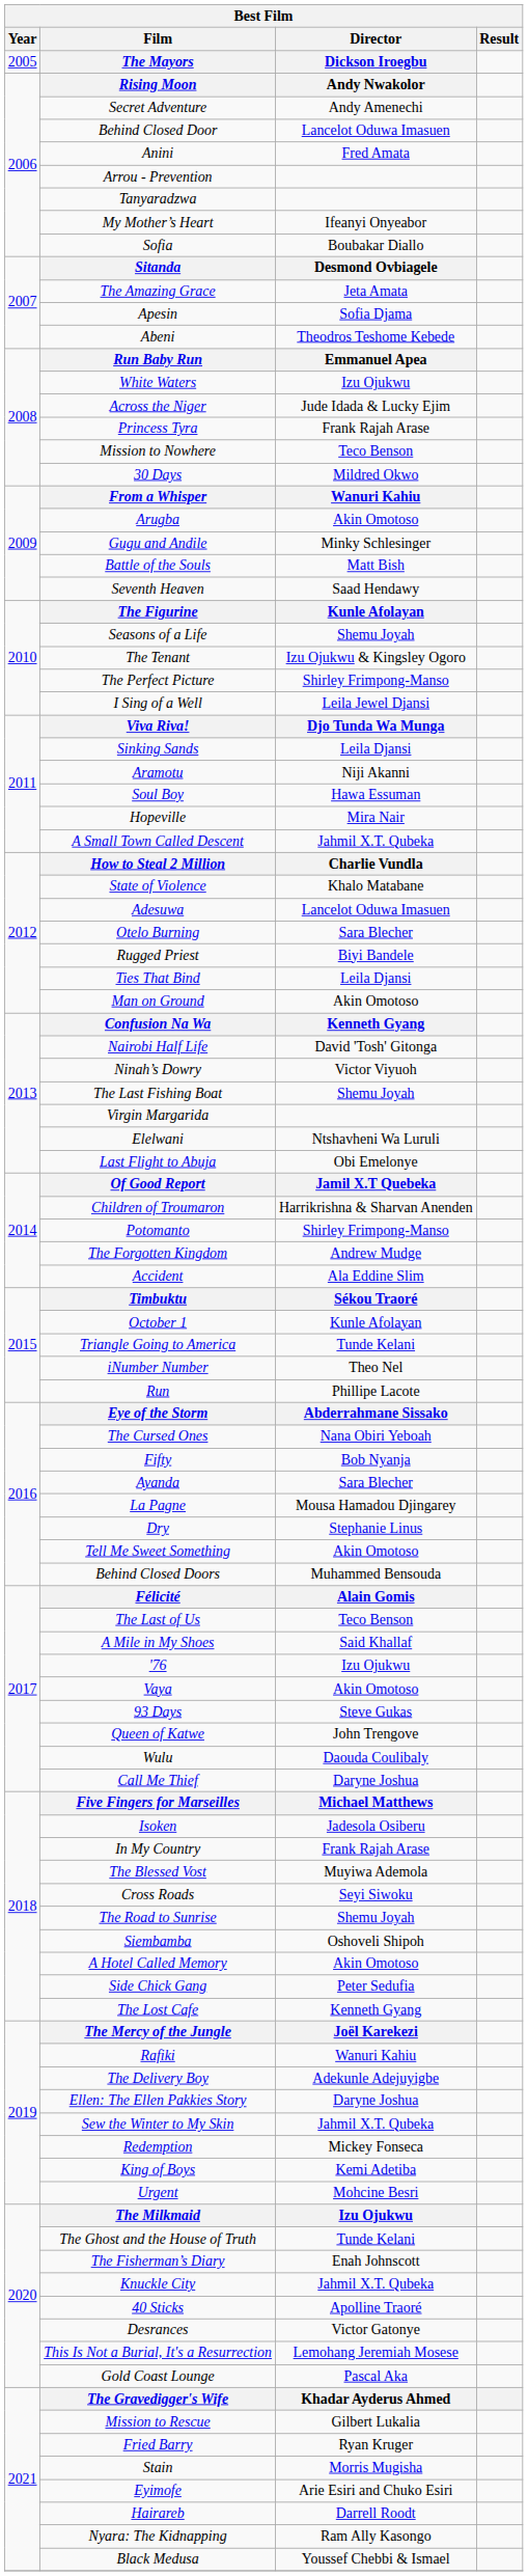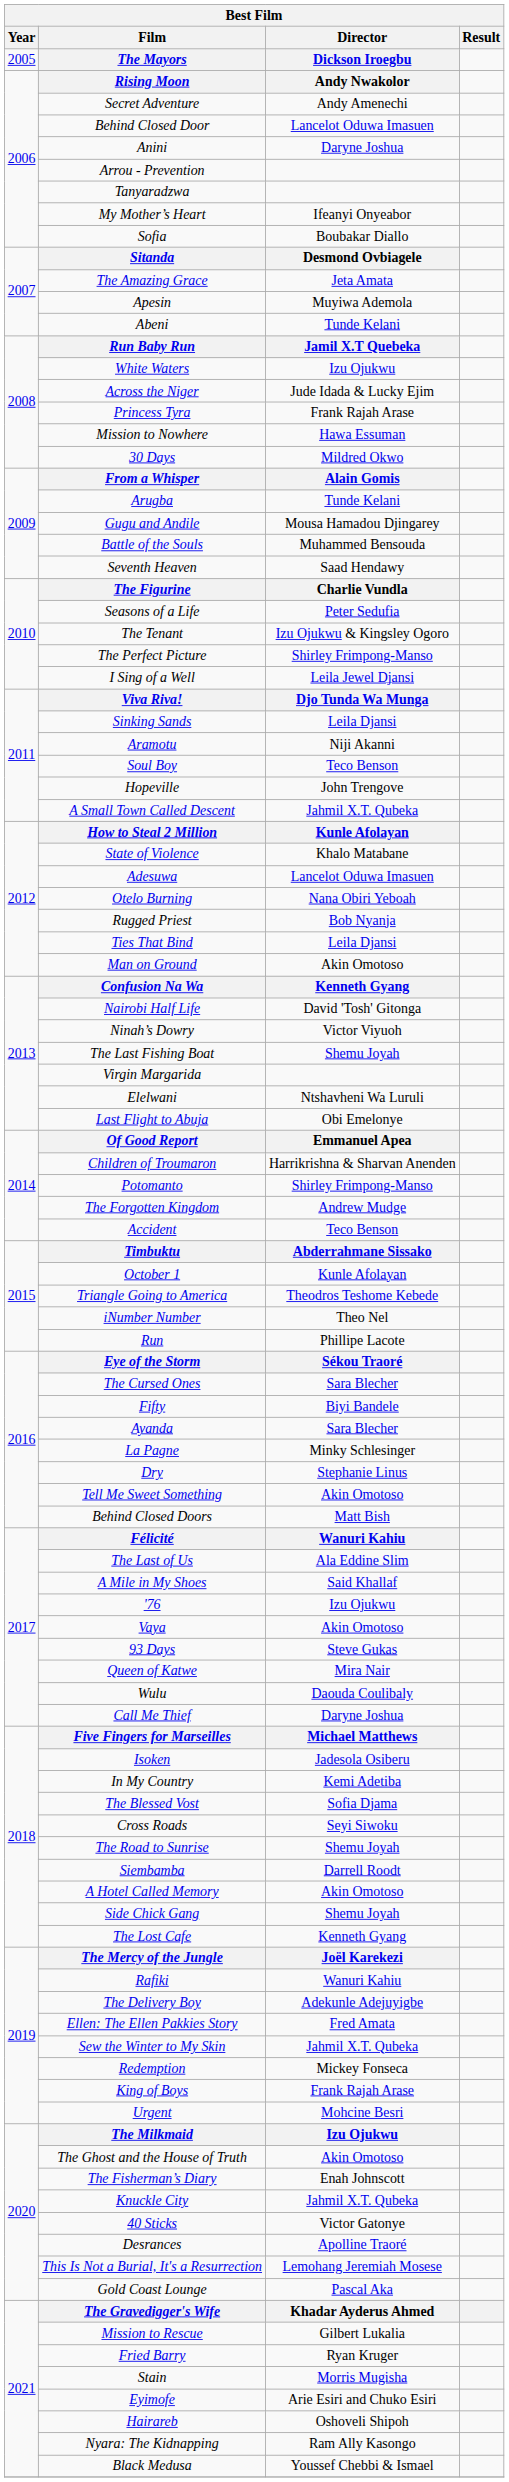Anini | Director: Fred Amata -> Daryne Joshua
Apesin | Director: Sofia Djama -> Muyiwa Ademola
Abeni | Director: Theodros Teshome Kebede -> Tunde Kelani
Run Baby Run | Director: Emmanuel Apea -> Jamil X.T Quebeka
Mission to Nowhere | Director: Teco Benson -> Hawa Essuman
From a Whisper | Director: Wanuri Kahiu -> Alain Gomis
Arugba | Director: Akin Omotoso -> Tunde Kelani
Gugu and Andile | Director: Minky Schlesinger -> Mousa Hamadou Djingarey
Battle of the Souls | Director: Matt Bish -> Muhammed Bensouda
The Figurine | Director: Kunle Afolayan -> Charlie Vundla
Seasons of a Life | Director: Shemu Joyah -> Peter Sedufia
Soul Boy | Director: Hawa Essuman -> Teco Benson
Hopeville | Director: Mira Nair -> John Trengove
How to Steal 2 Million | Director: Charlie Vundla -> Kunle Afolayan
Otelo Burning | Director: Sara Blecher -> Nana Obiri Yeboah
Rugged Priest | Director: Biyi Bandele -> Bob Nyanja
Of Good Report | Director: Jamil X.T Quebeka -> Emmanuel Apea
Accident | Director: Ala Eddine Slim -> Teco Benson
Timbuktu | Director: Sékou Traoré -> Abderrahmane Sissako
Triangle Going to America | Director: Tunde Kelani -> Theodros Teshome Kebede
Eye of the Storm | Director: Abderrahmane Sissako -> Sékou Traoré
The Cursed Ones | Director: Nana Obiri Yeboah -> Sara Blecher
Fifty | Director: Bob Nyanja -> Biyi Bandele
La Pagne | Director: Mousa Hamadou Djingarey -> Minky Schlesinger
Behind Closed Doors | Director: Muhammed Bensouda -> Matt Bish
Félicité | Director: Alain Gomis -> Wanuri Kahiu
The Last of Us | Director: Teco Benson -> Ala Eddine Slim
Queen of Katwe | Director: John Trengove -> Mira Nair
In My Country | Director: Frank Rajah Arase -> Kemi Adetiba
The Blessed Vost | Director: Muyiwa Ademola -> Sofia Djama
Siembamba | Director: Oshoveli Shipoh -> Darrell Roodt
Side Chick Gang | Director: Peter Sedufia -> Shemu Joyah
Ellen: The Ellen Pakkies Story | Director: Daryne Joshua -> Fred Amata
King of Boys | Director: Kemi Adetiba -> Frank Rajah Arase
The Ghost and the House of Truth | Director: Tunde Kelani -> Akin Omotoso
40 Sticks | Director: Apolline Traoré -> Victor Gatonye
Desrances | Director: Victor Gatonye -> Apolline Traoré
Hairareb | Director: Darrell Roodt -> Oshoveli Shipoh
